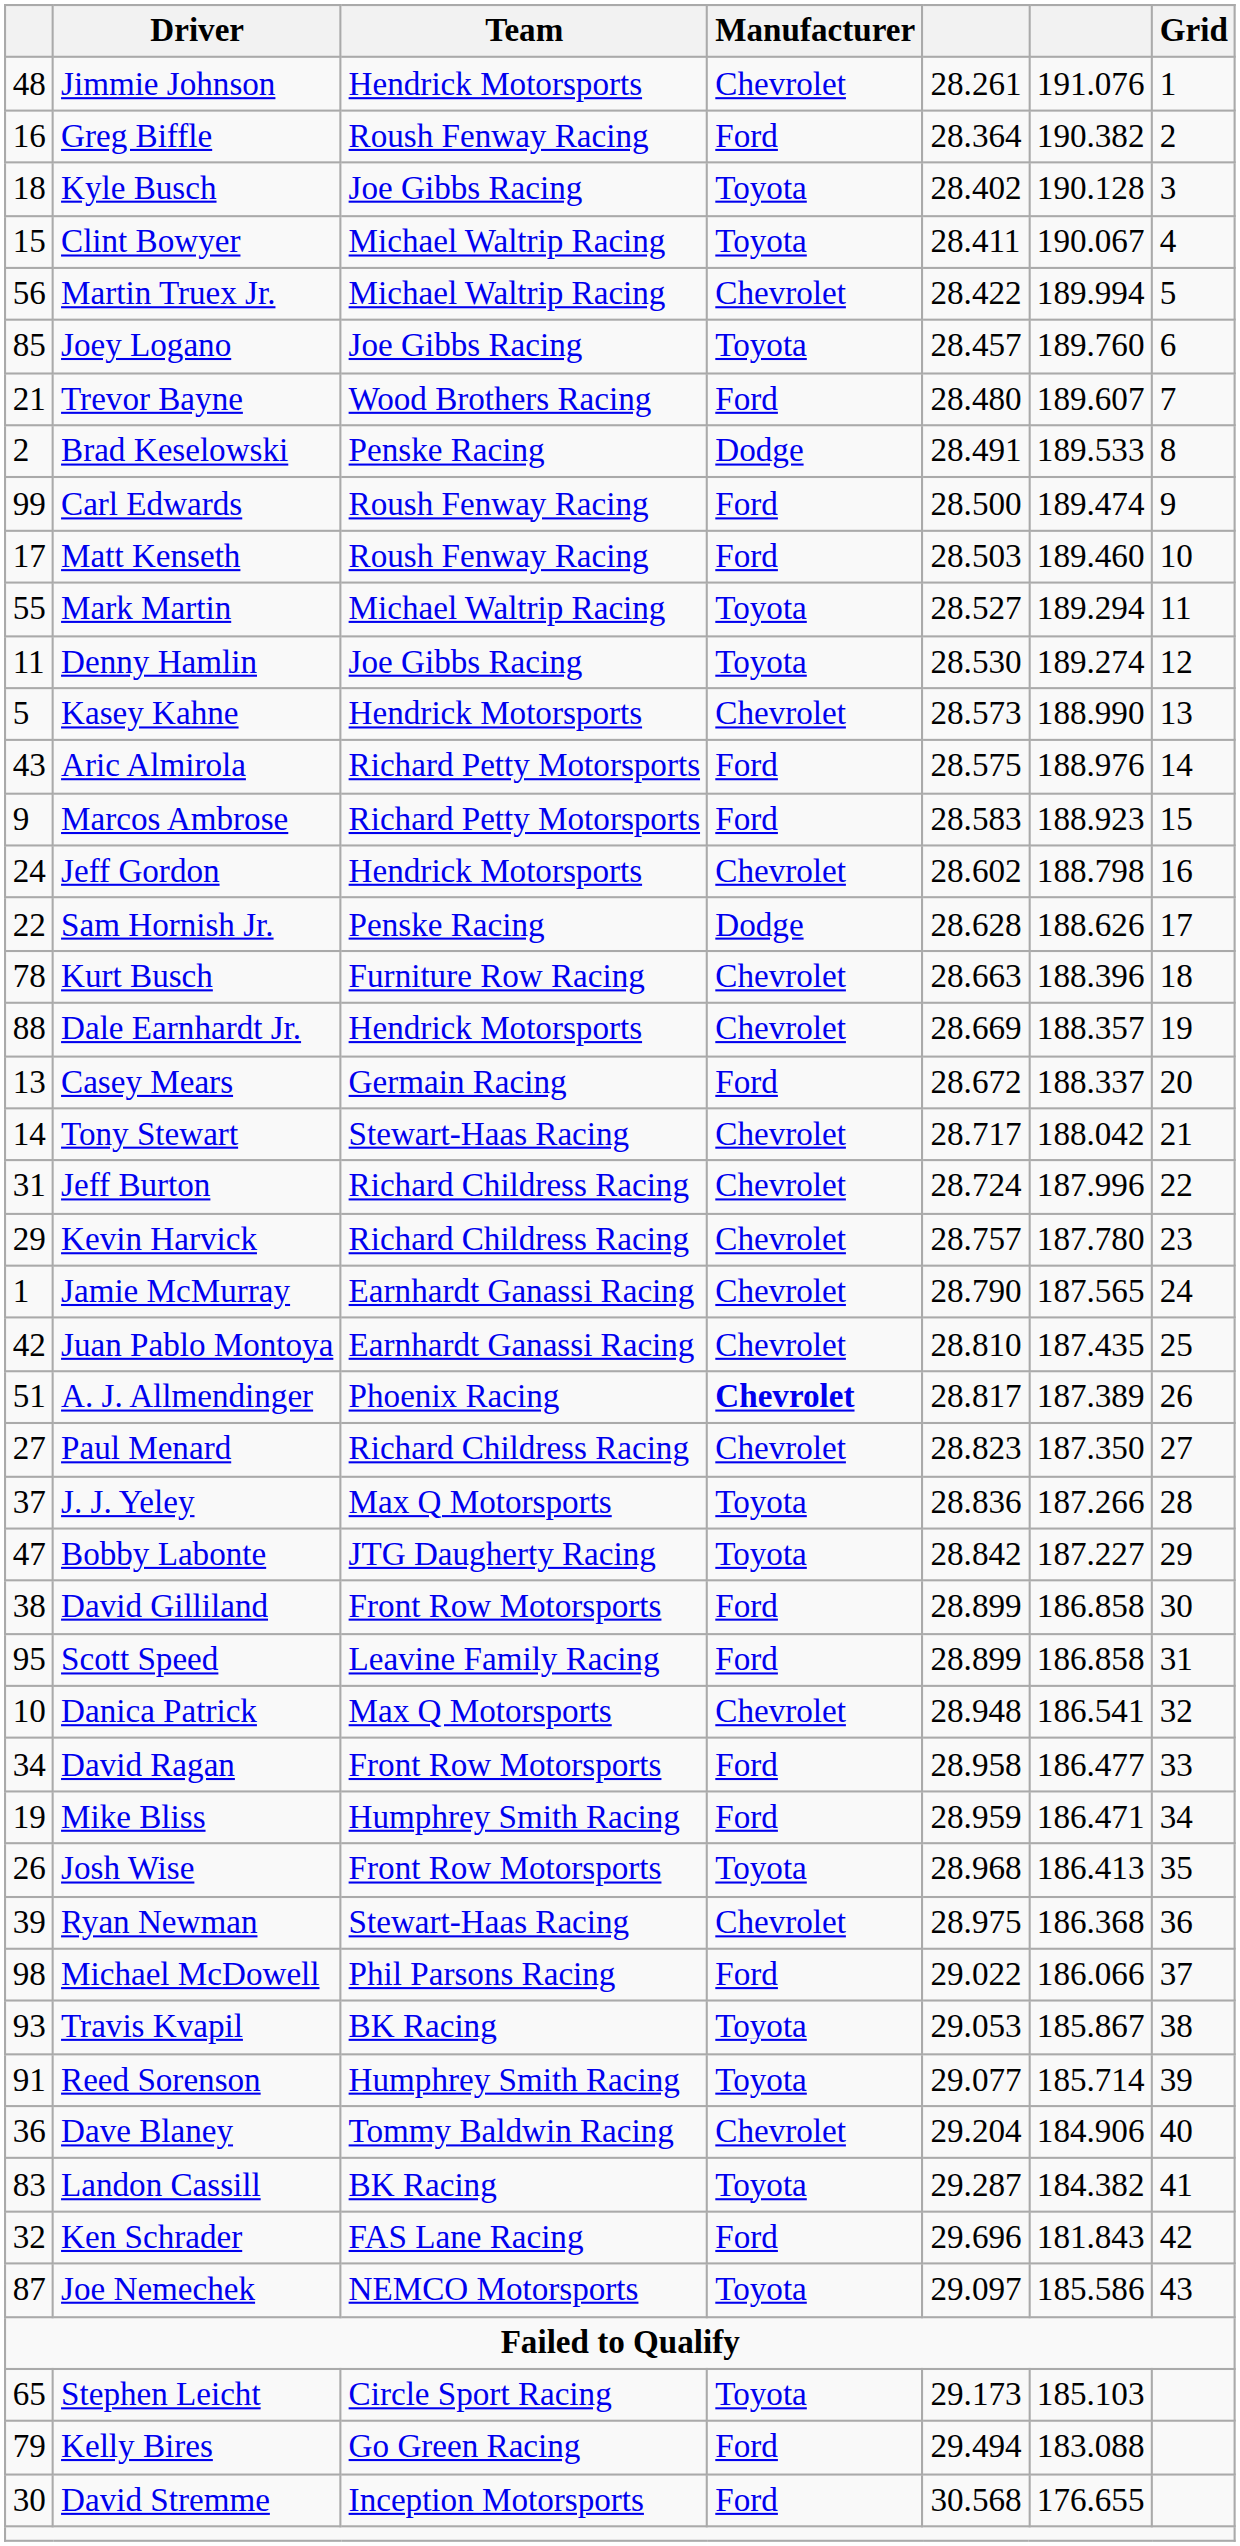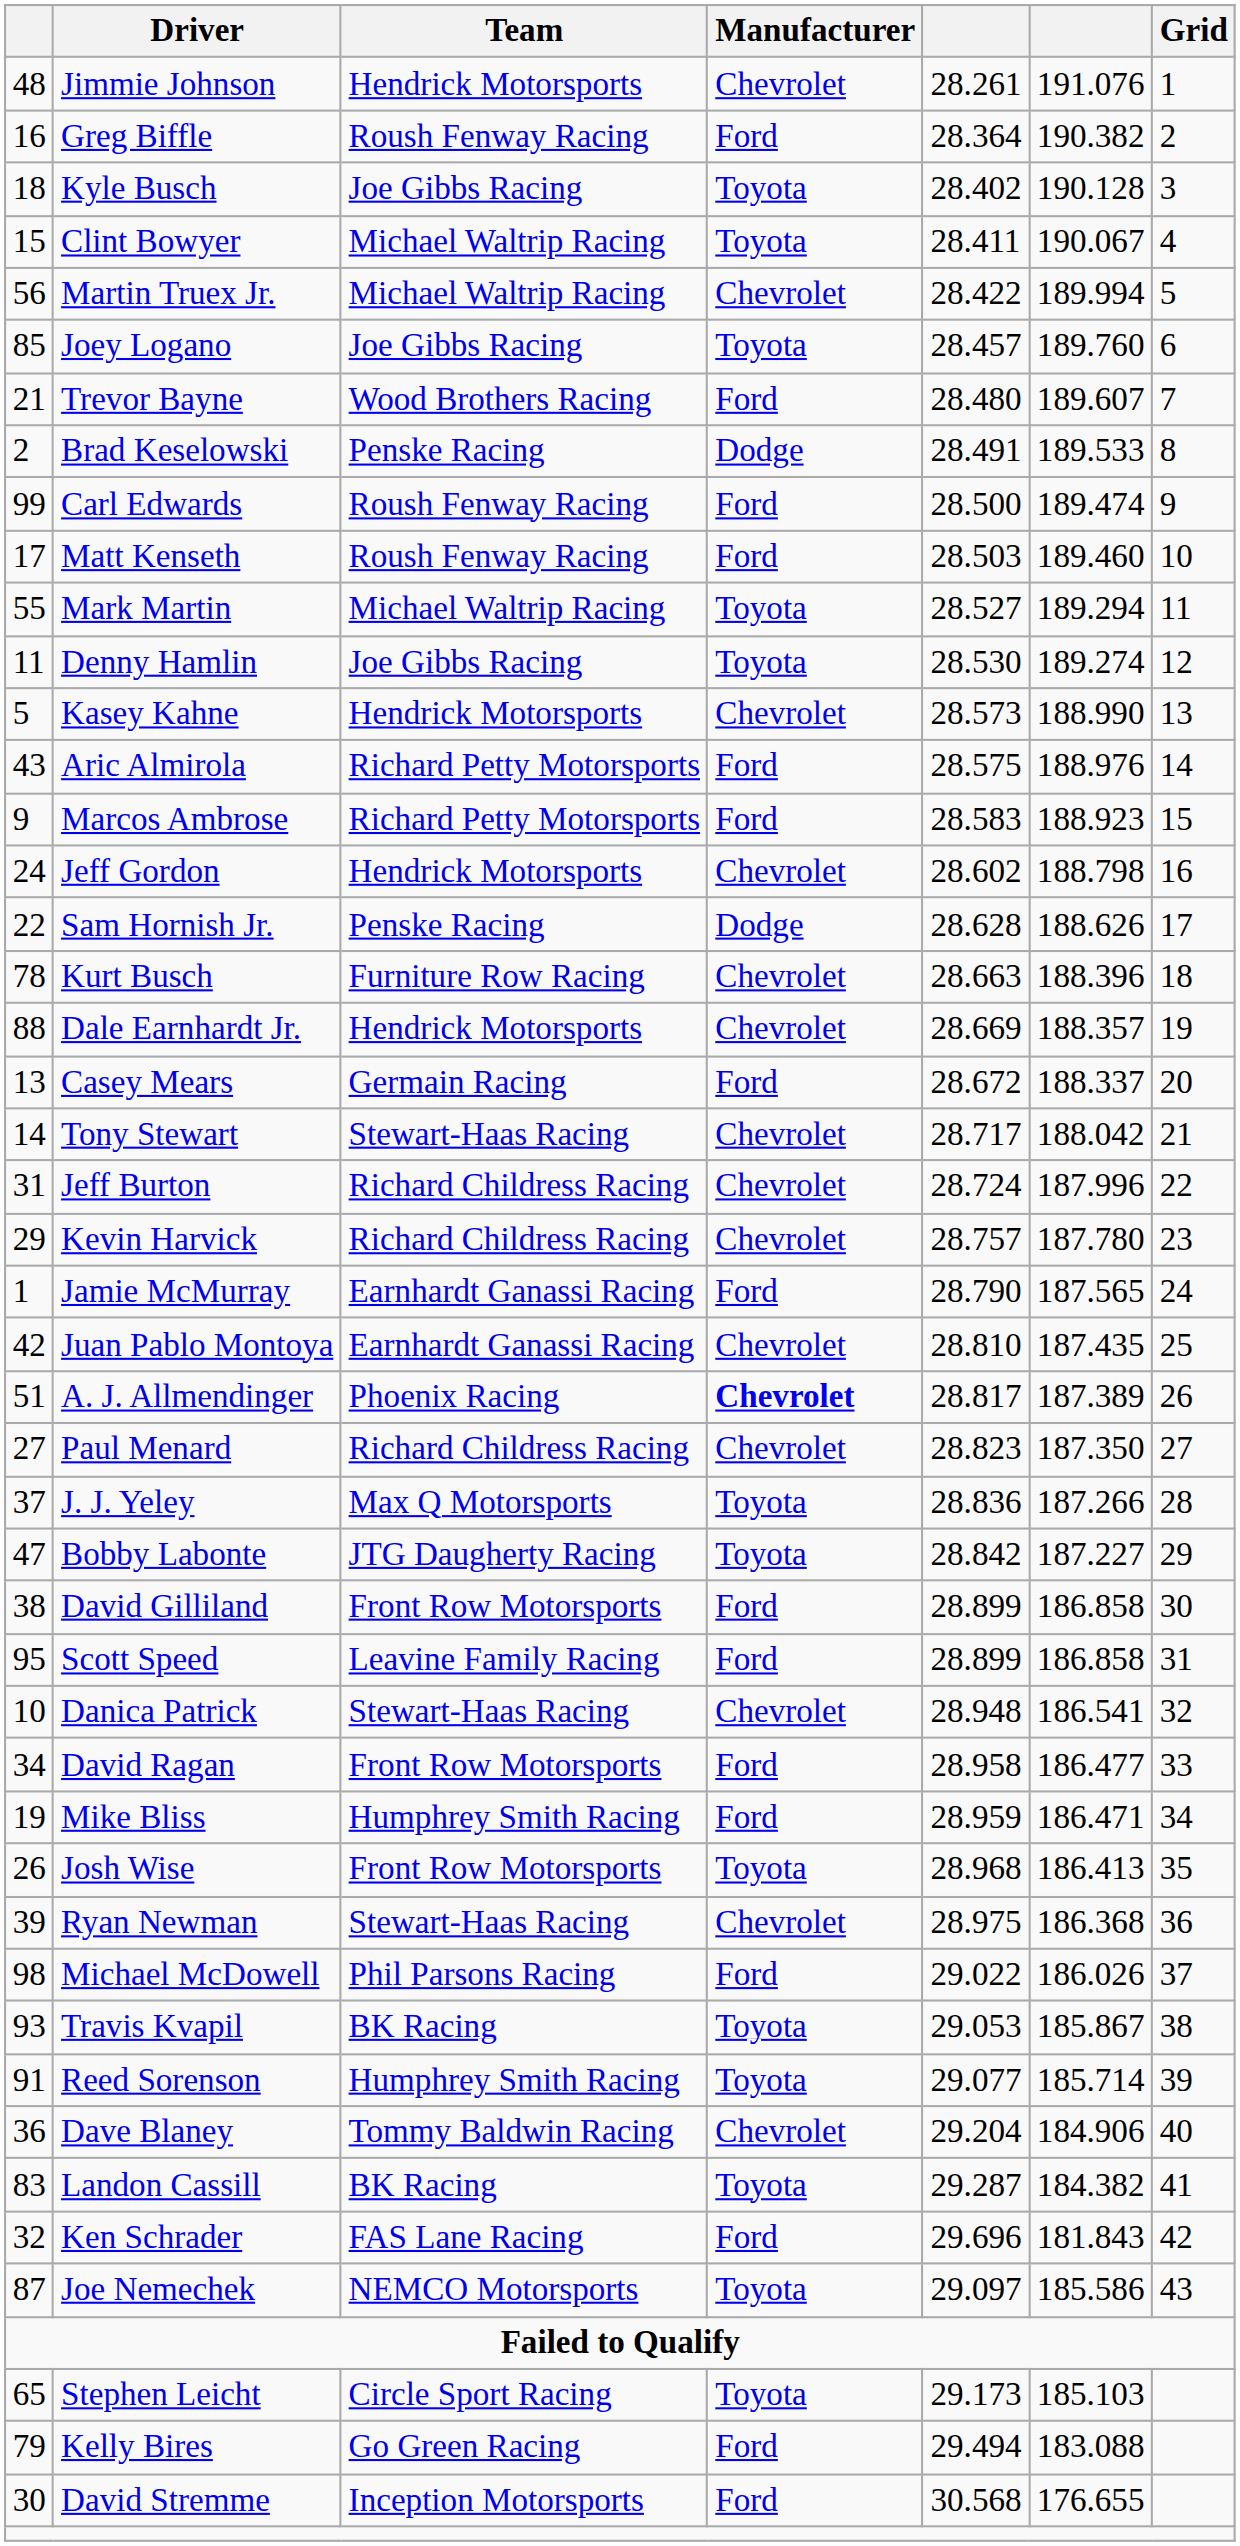Jamie McMurray | Manufacturer: Chevrolet -> Ford
Danica Patrick | Team: Max Q Motorsports -> Stewart-Haas Racing
Michael McDowell | column 6: 186.066 -> 186.026
